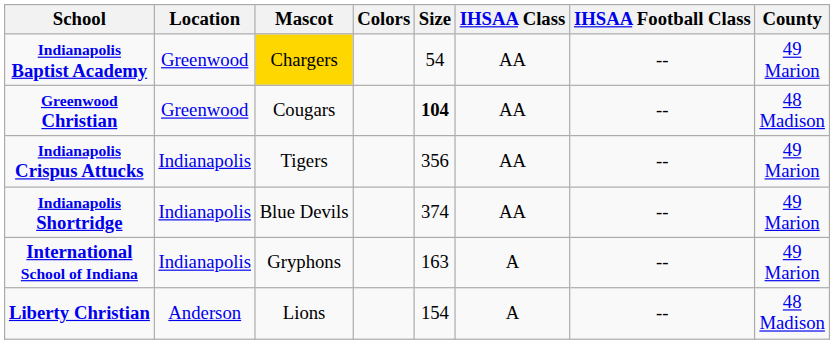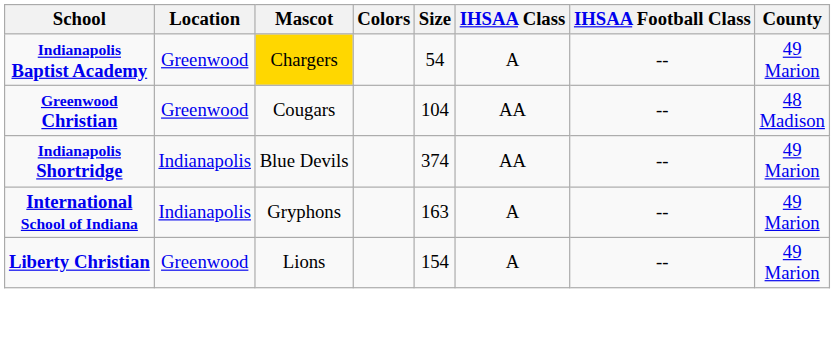Indianapolis Baptist Academy | IHSAA Class: AA -> A
Greenwood Christian | Size: bold -> normal
- row: Indianapolis Crispus Attucks | Indianapolis | Tigers | 356 | AA | -- | 49 Marion
Liberty Christian | Location: Anderson -> Greenwood
Liberty Christian | County: 48 Madison -> 49 Marion
